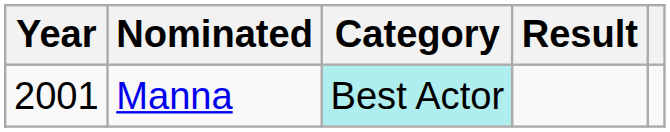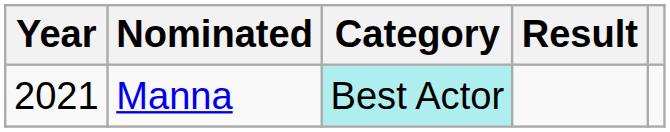Manna | Year: 2001 -> 2021
